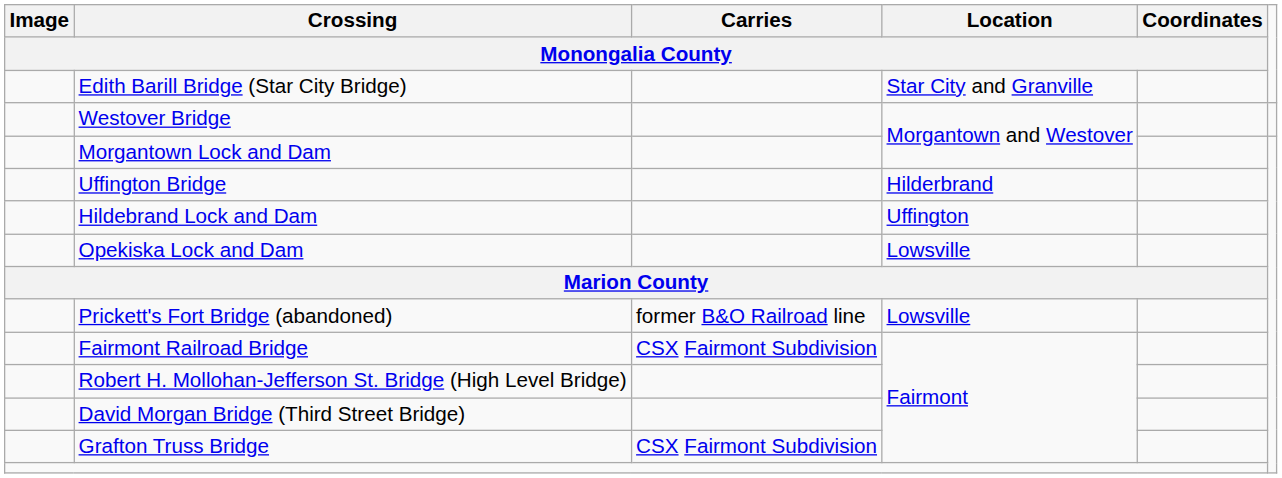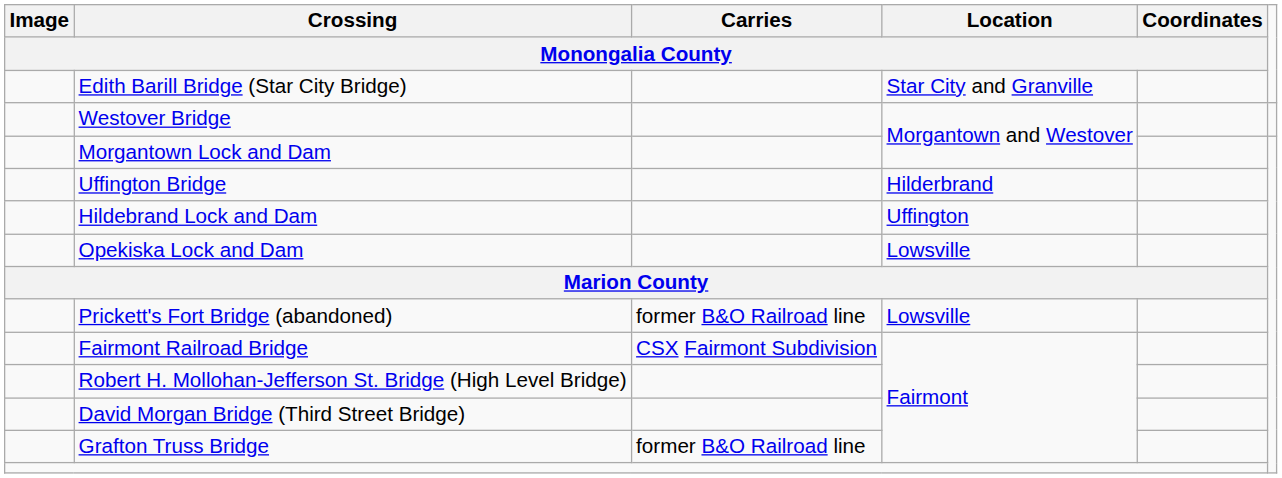Grafton Truss Bridge | Carries / Monongalia County: CSX Fairmont Subdivision -> former B&O Railroad line
